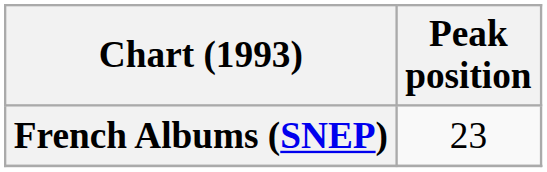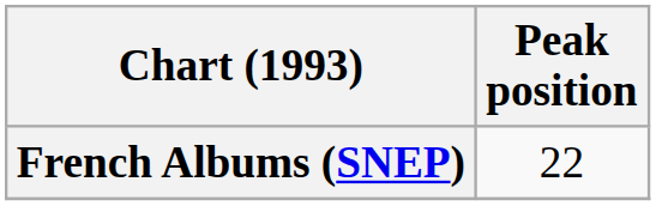French Albums (SNEP) | Peak position: 23 -> 22
